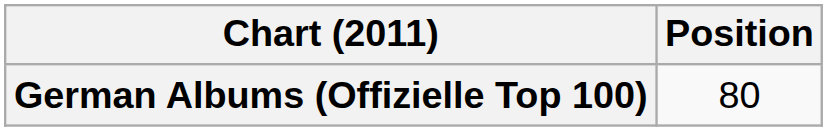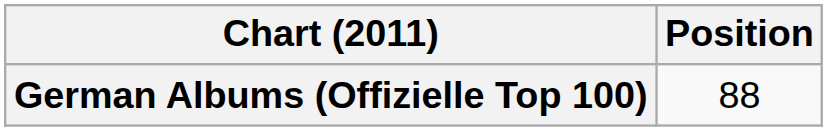German Albums (Offizielle Top 100) | Position: 80 -> 88
